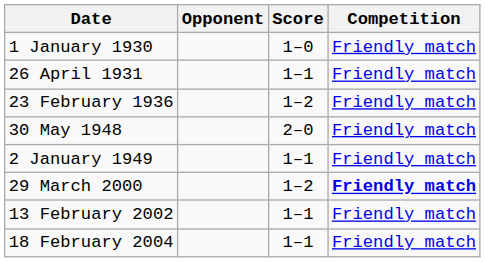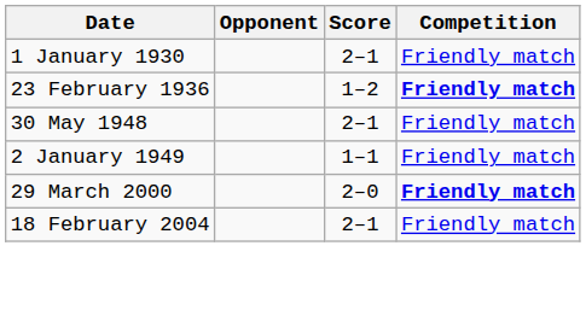1 January 1930 | Score: 1–0 -> 2–1
- row: 26 April 1931 | 1–1 | Friendly match
23 February 1936 | Competition: normal -> bold
30 May 1948 | Score: 2–0 -> 2–1
29 March 2000 | Score: 1–2 -> 2–0
- row: 13 February 2002 | 1–1 | Friendly match
18 February 2004 | Score: 1–1 -> 2–1
